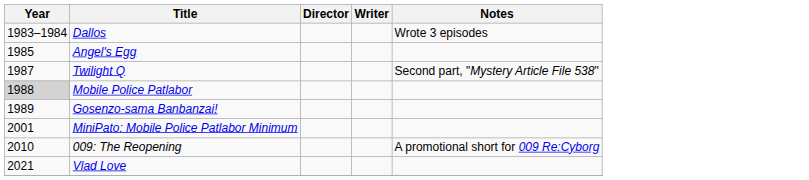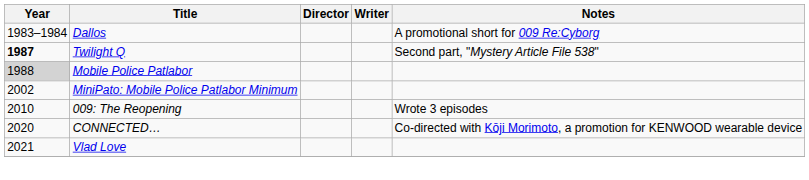Dallos | Notes: Wrote 3 episodes -> A promotional short for 009 Re:Cyborg
- row: 1985 | Angel's Egg
Twilight Q | Year: normal -> bold
- row: 1989 | Gosenzo-sama Banbanzai!
MiniPato: Mobile Police Patlabor Minimum | Year: 2001 -> 2002
009: The Reopening | Notes: A promotional short for 009 Re:Cyborg -> Wrote 3 episodes
+ row: 2020 | CONNECTED… | Co-directed with Kōji Morimoto, a promotion for KENWOOD wearable device
